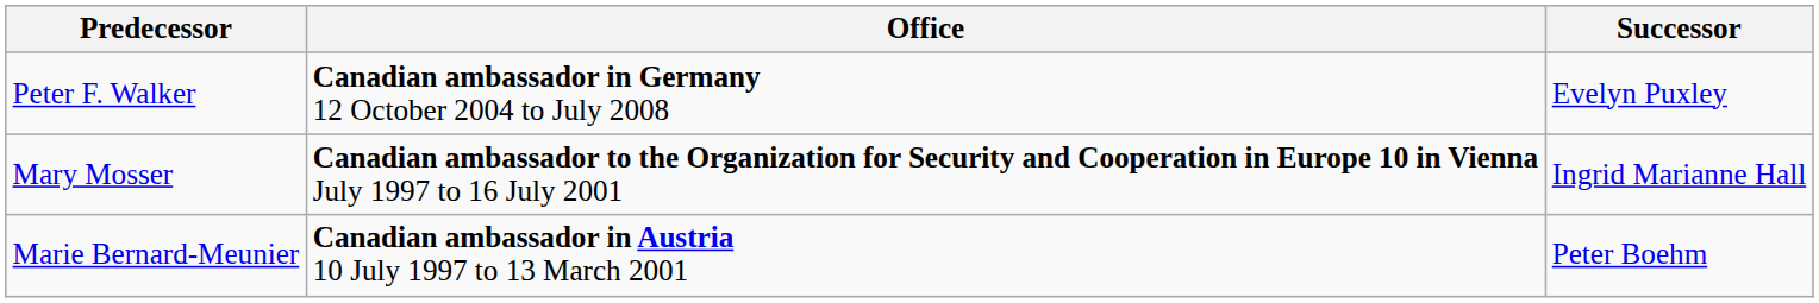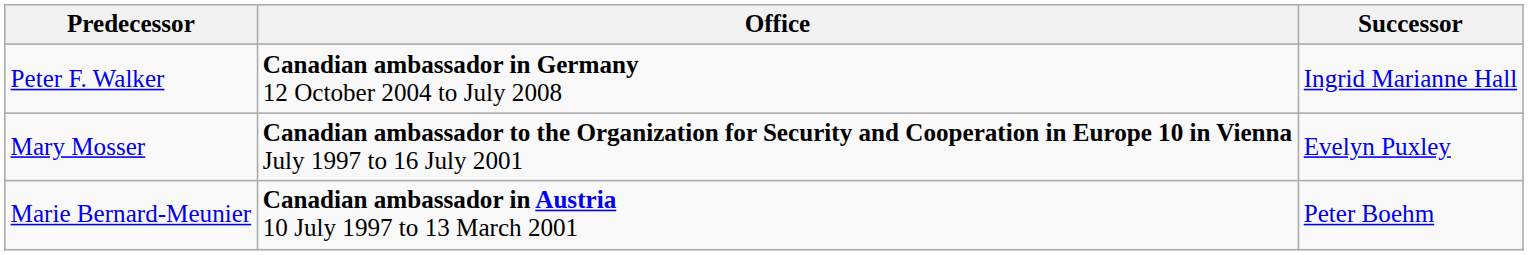Peter F. Walker | Successor: Evelyn Puxley -> Ingrid Marianne Hall
Mary Mosser | Successor: Ingrid Marianne Hall -> Evelyn Puxley
